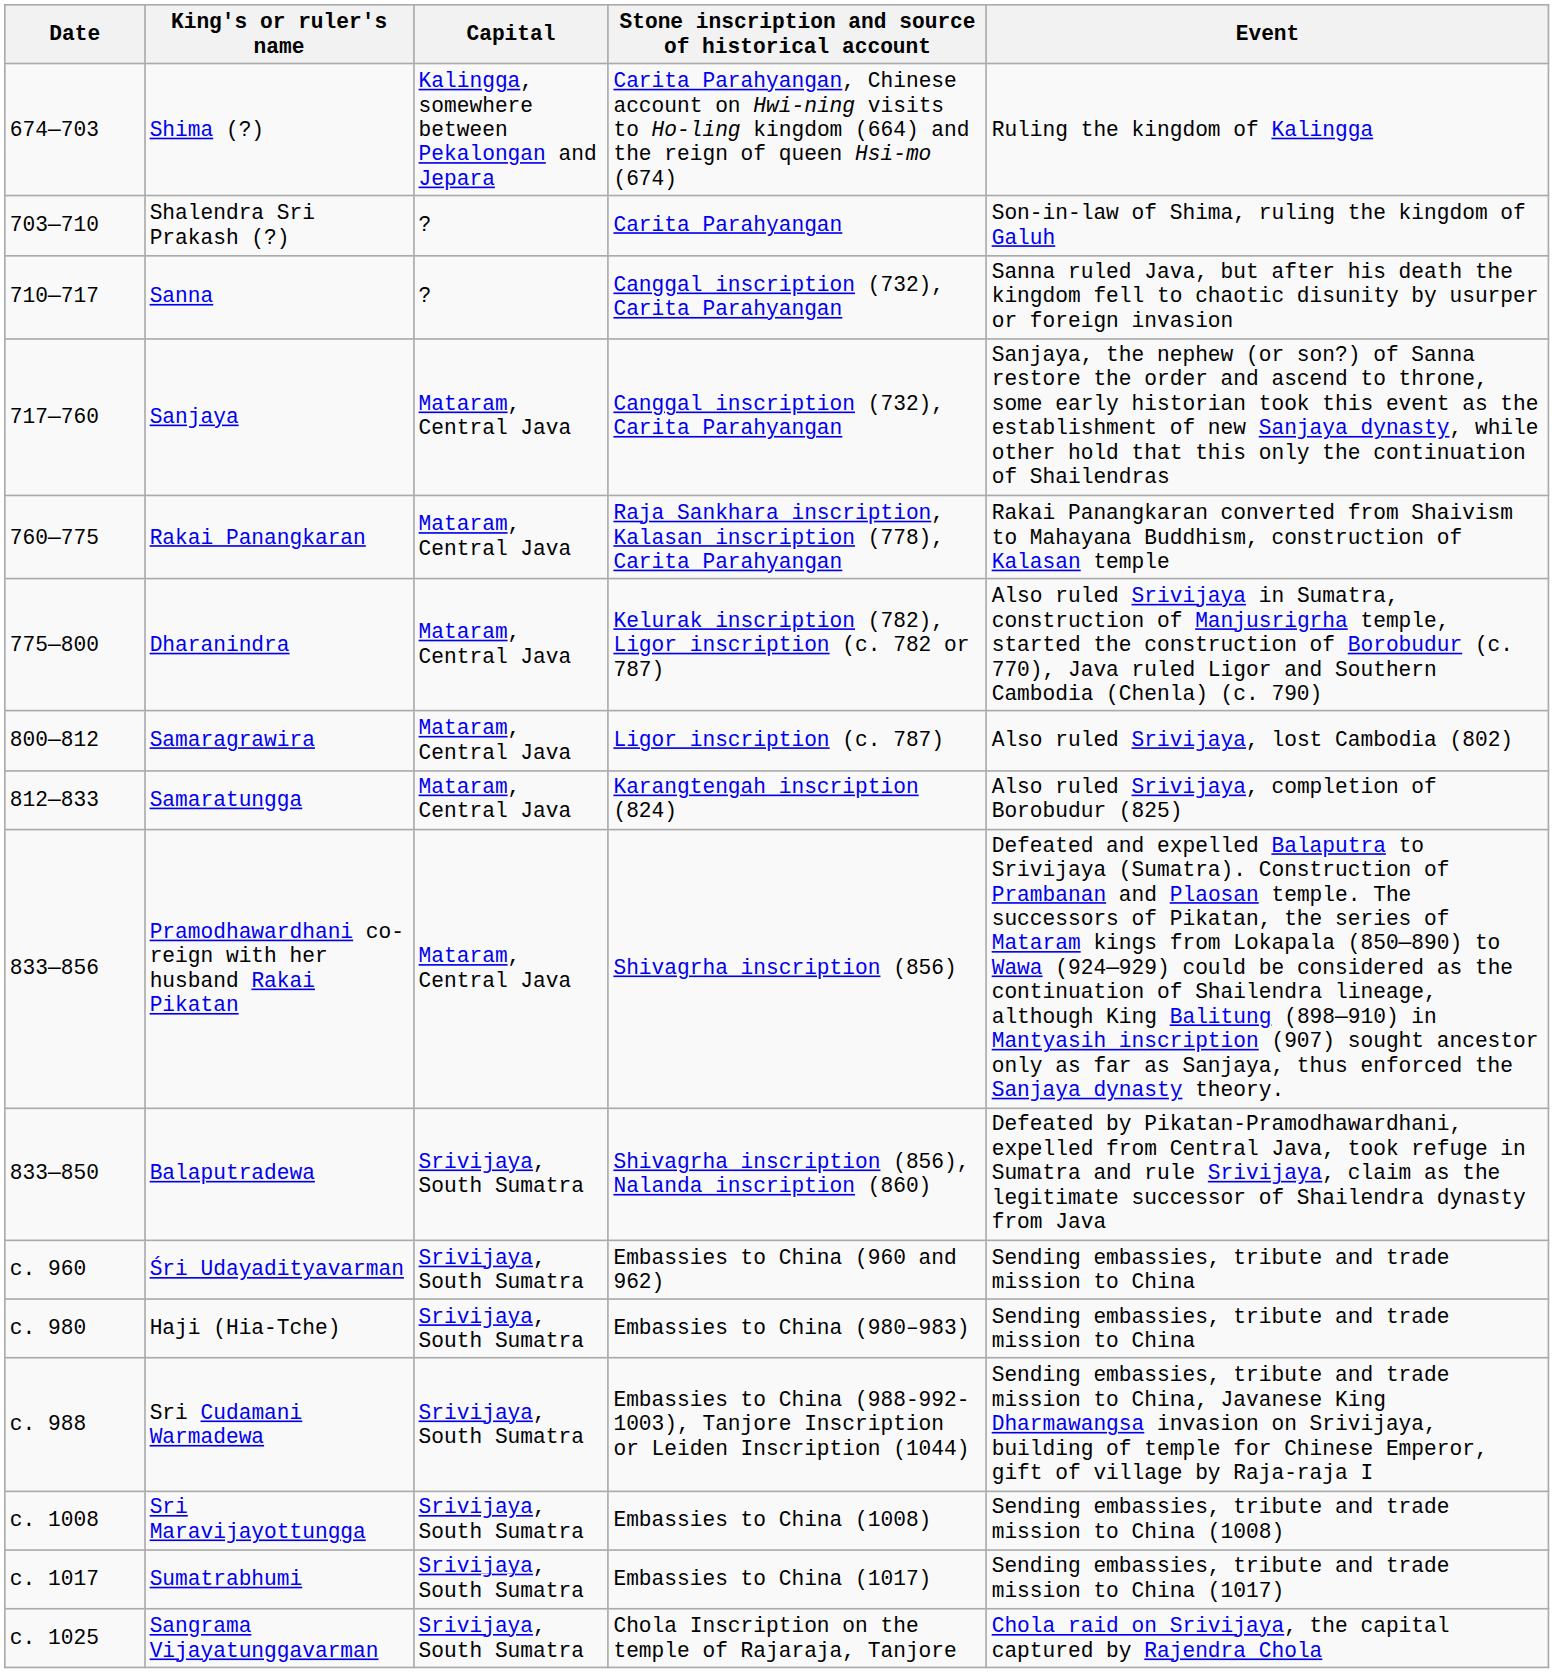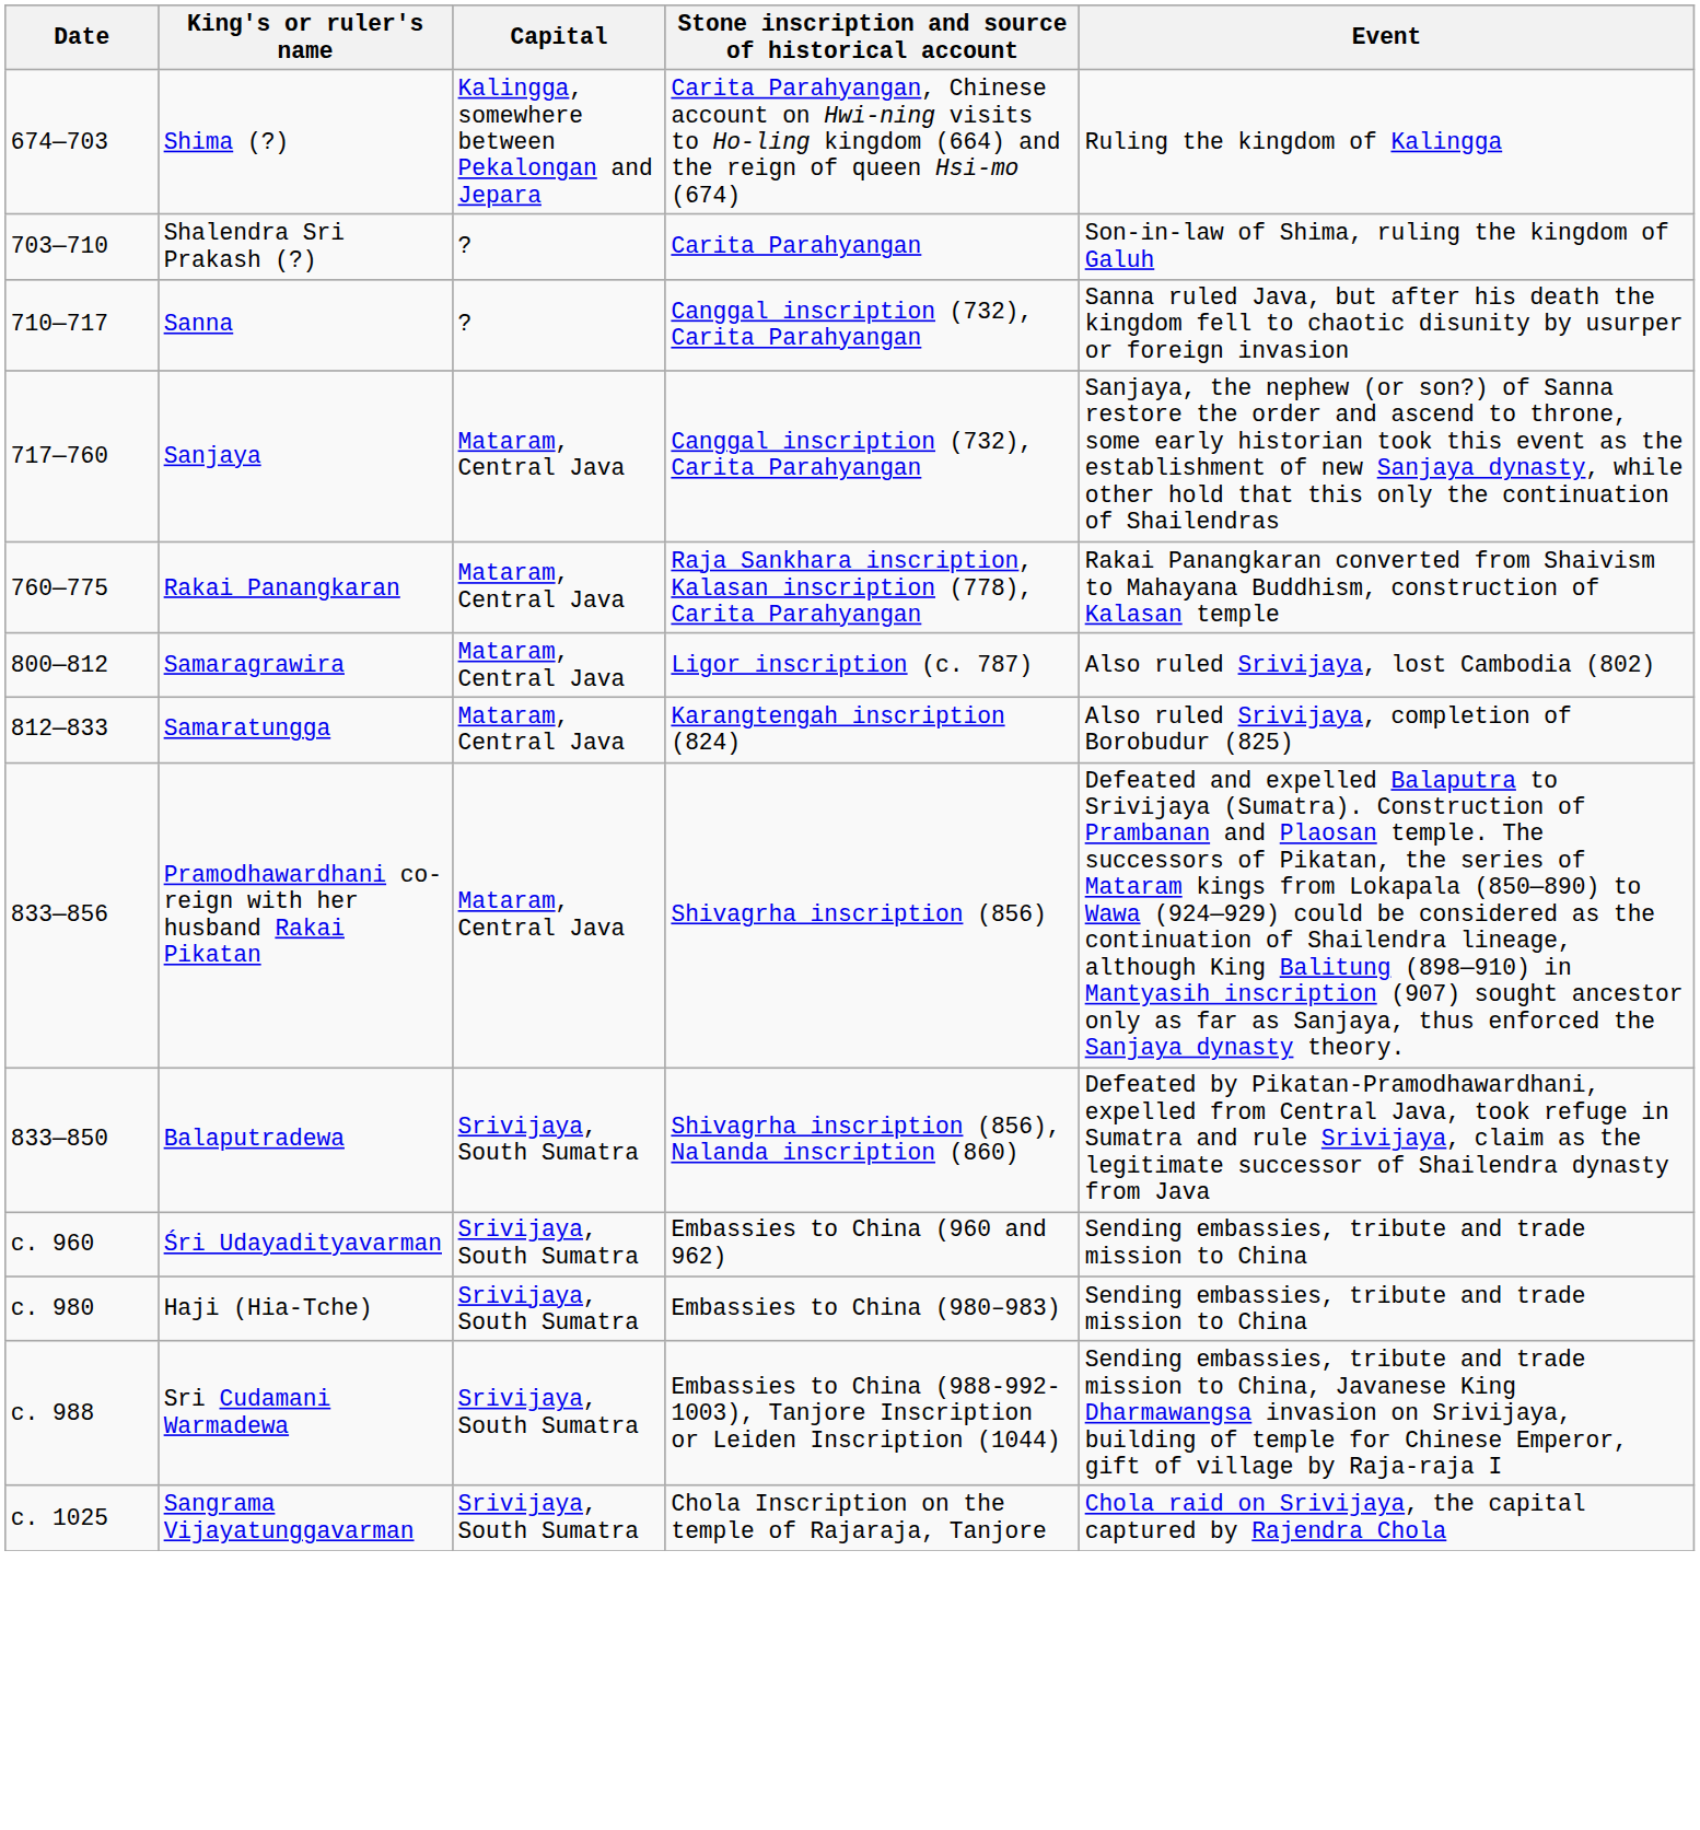- row: 775—800 | Dharanindra | Mataram, Central Java | Kelurak inscription (782), Ligor inscription (c. 782 or 787) | Also ruled Srivijaya in Sumatra, construction of Manjusrigrha temple, started the construction of Borobudur (c. 770), Java ruled Ligor and Southern Cambodia (Chenla) (c. 790)
- row: c. 1008 | Sri Maravijayottungga | Srivijaya, South Sumatra | Embassies to China (1008) | Sending embassies, tribute and trade mission to China (1008)
- row: c. 1017 | Sumatrabhumi | Srivijaya, South Sumatra | Embassies to China (1017) | Sending embassies, tribute and trade mission to China (1017)
